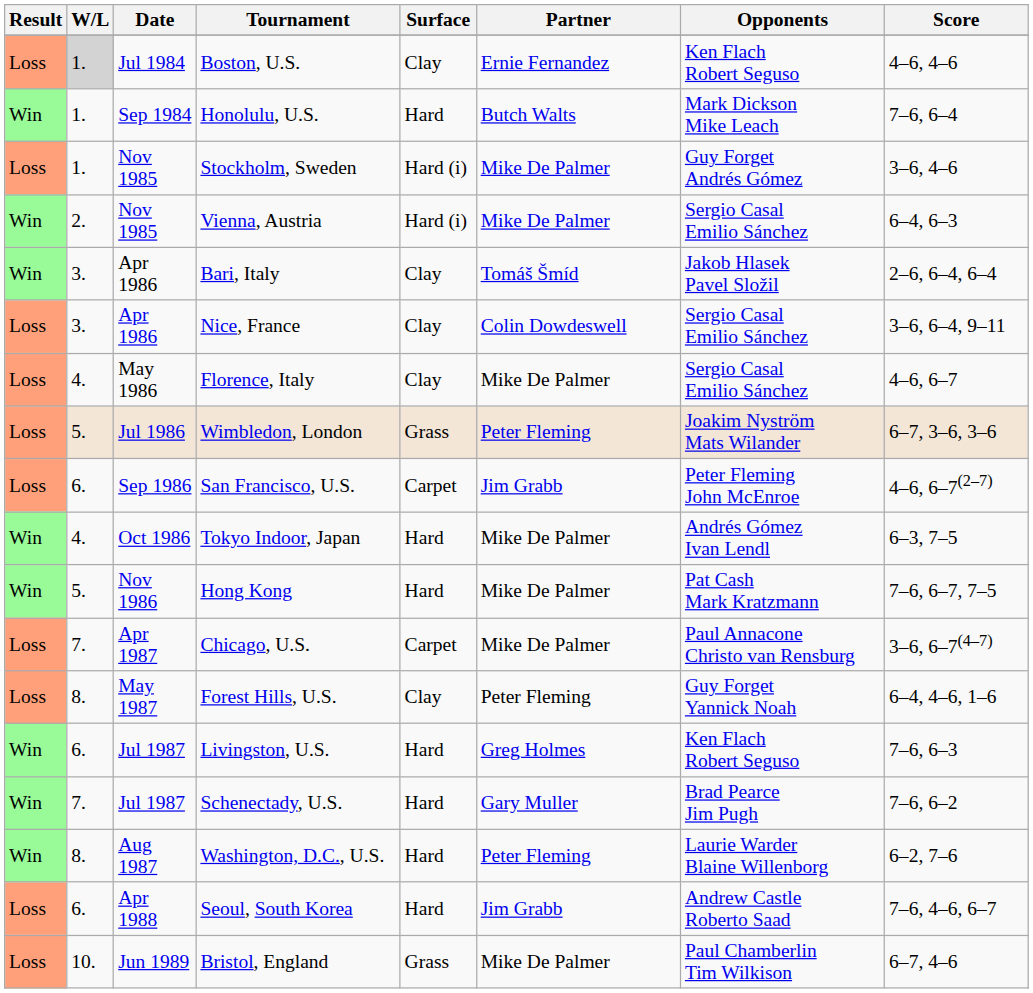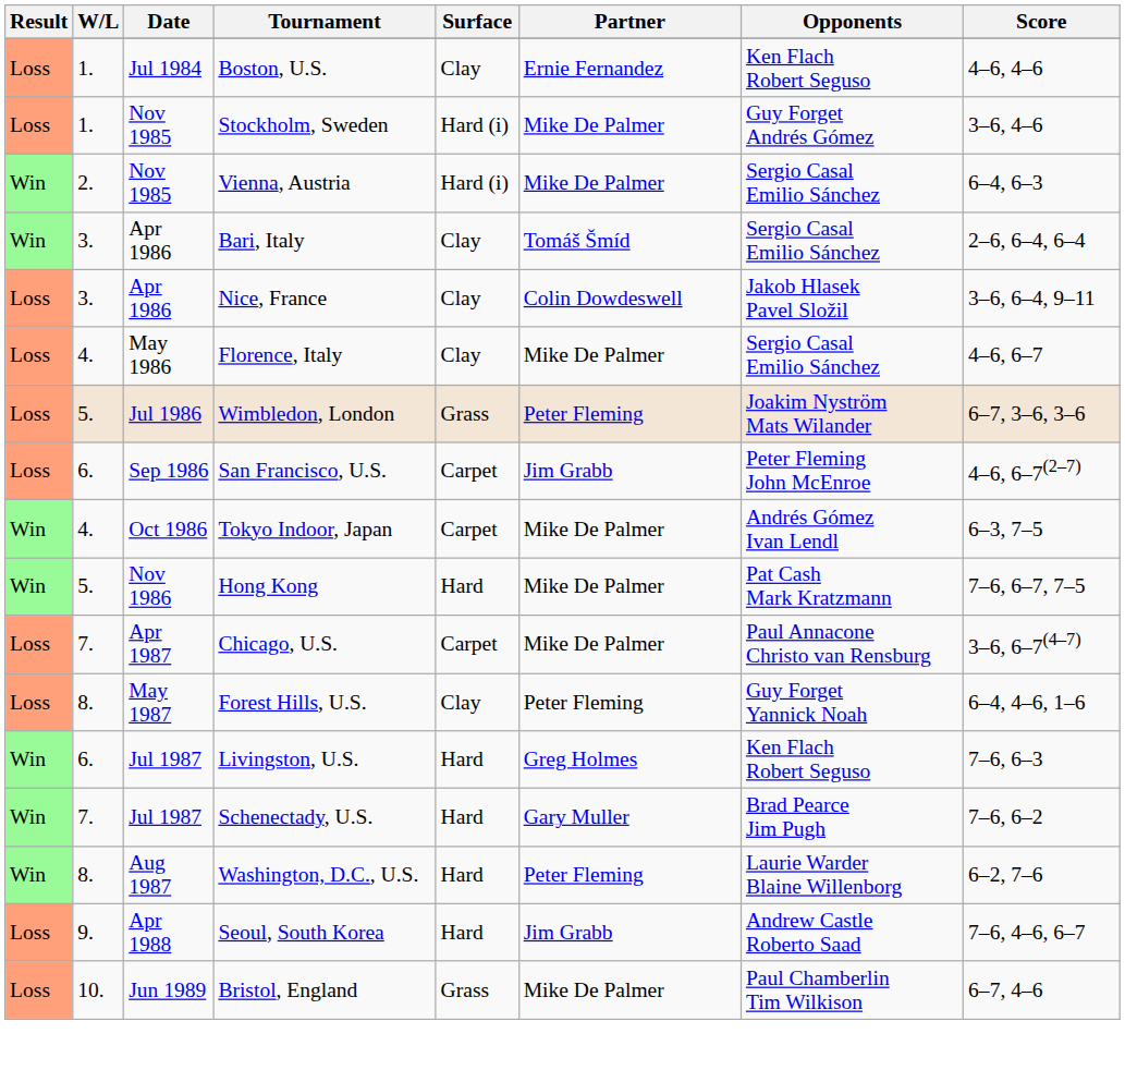Boston, U.S. | W/L: lightgrey background -> no background
- row: Win | 1. | Sep 1984 | Honolulu, U.S. | Hard | Butch Walts | Mark Dickson Mike Leach | 7–6, 6–4
Bari, Italy | Opponents: Jakob Hlasek Pavel Složil -> Sergio Casal Emilio Sánchez
Nice, France | Opponents: Sergio Casal Emilio Sánchez -> Jakob Hlasek Pavel Složil
Tokyo Indoor, Japan | Surface: Hard -> Carpet
Seoul, South Korea | W/L: 6. -> 9.
